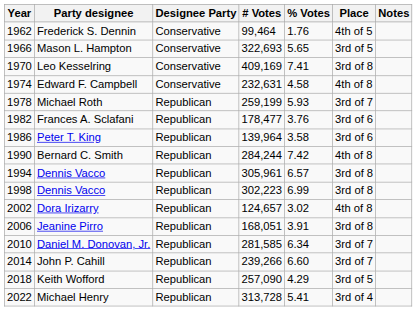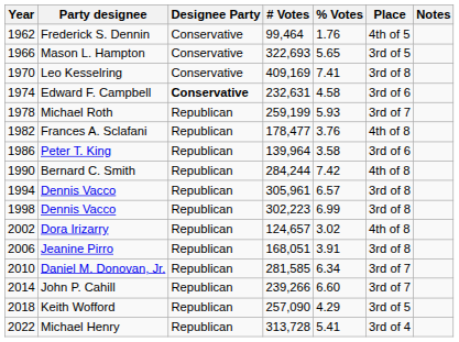Edward F. Campbell | Designee Party: normal -> bold
Edward F. Campbell | Place: 4th of 8 -> 3rd of 6
Frances A. Sclafani | Place: 3rd of 6 -> 4th of 8
